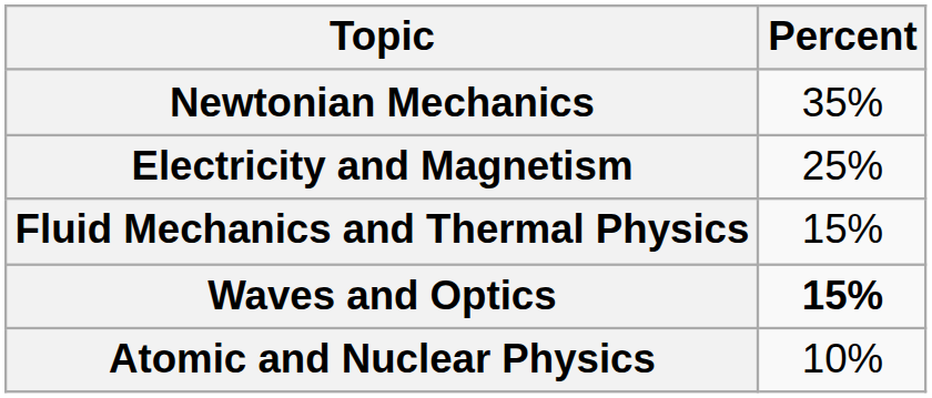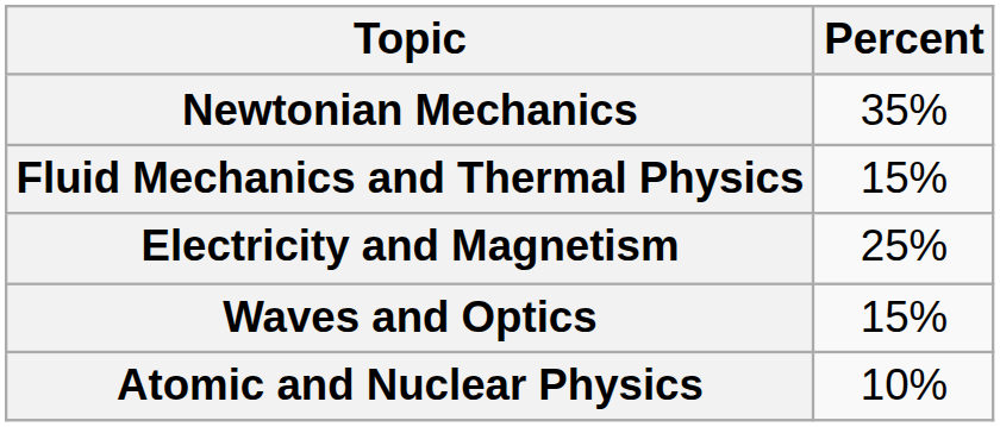rows swapped: Fluid Mechanics and Thermal Physics <-> Electricity and Magnetism
Waves and Optics | Percent: bold -> normal
